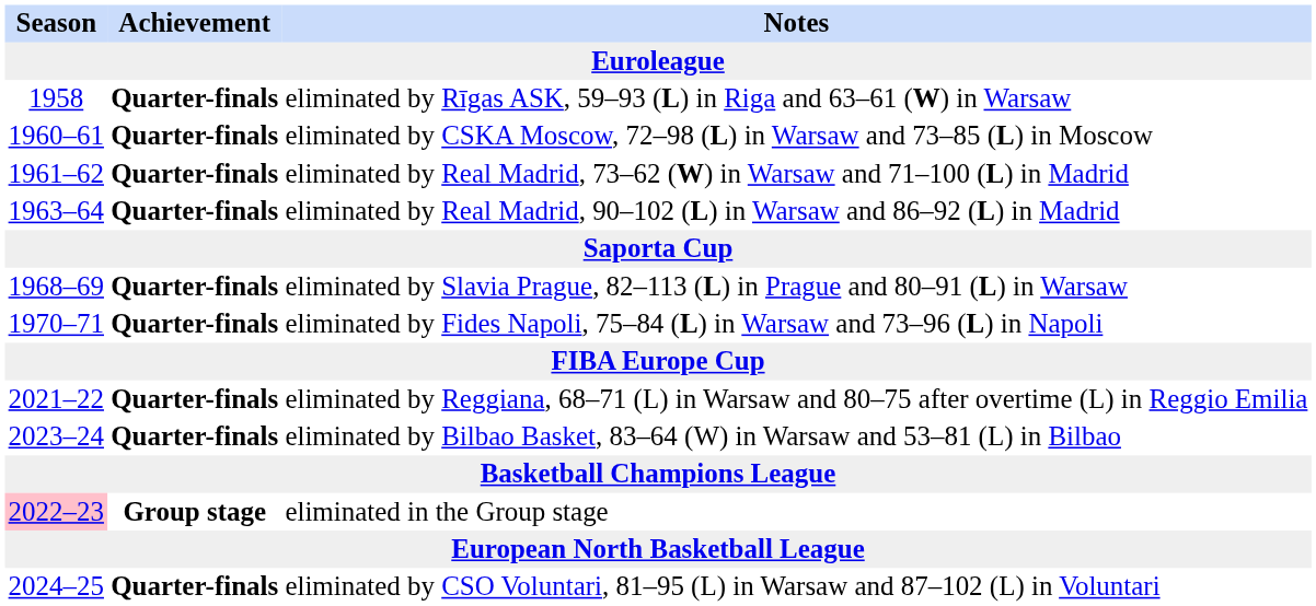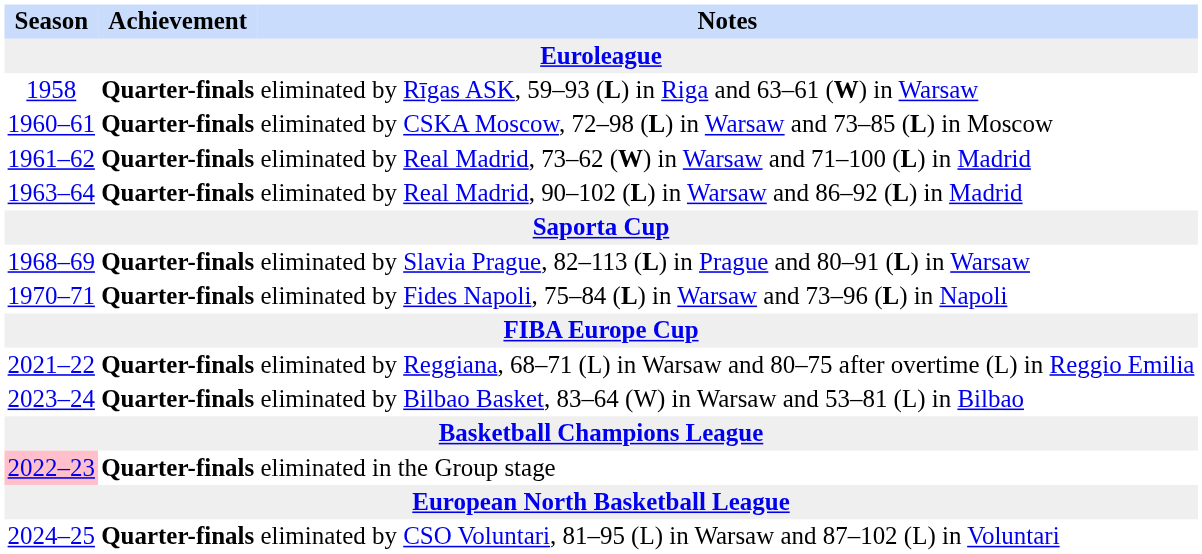eliminated in the Group stage | Achievement: Group stage -> Quarter-finals
